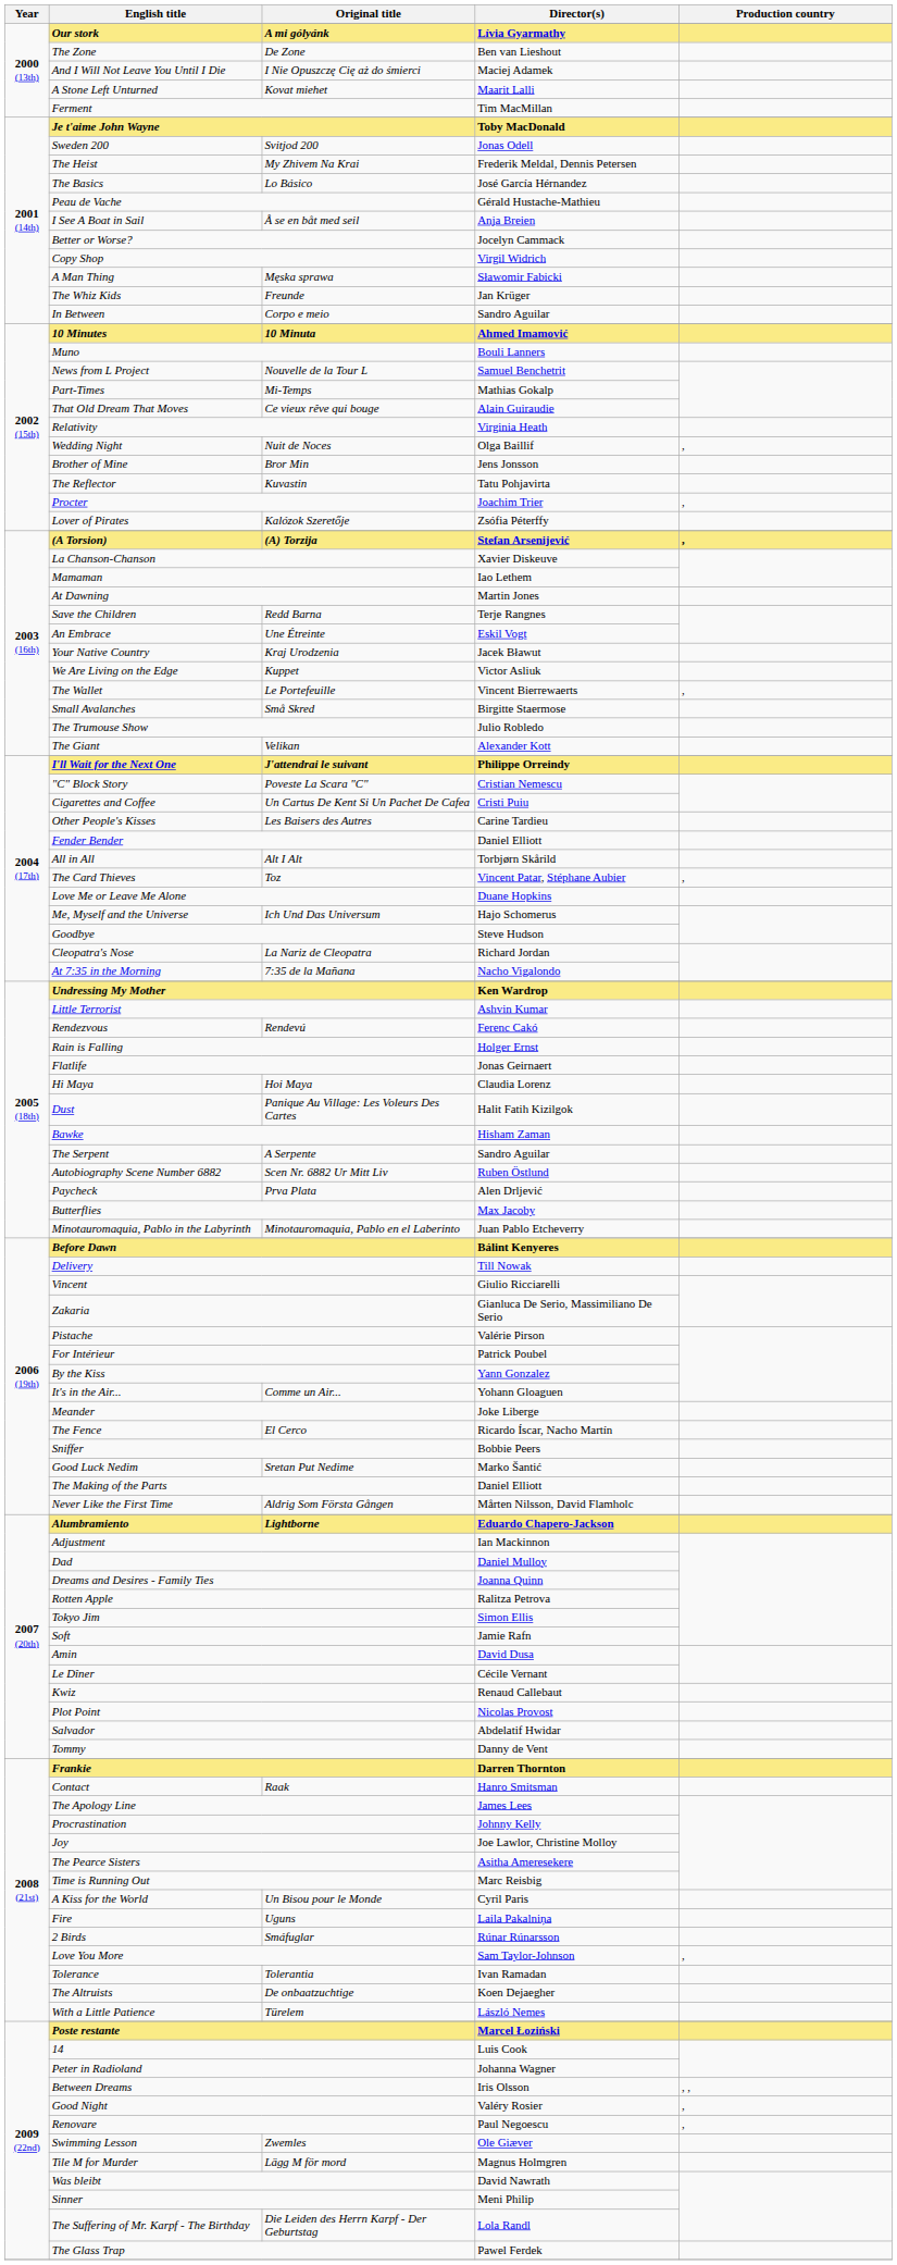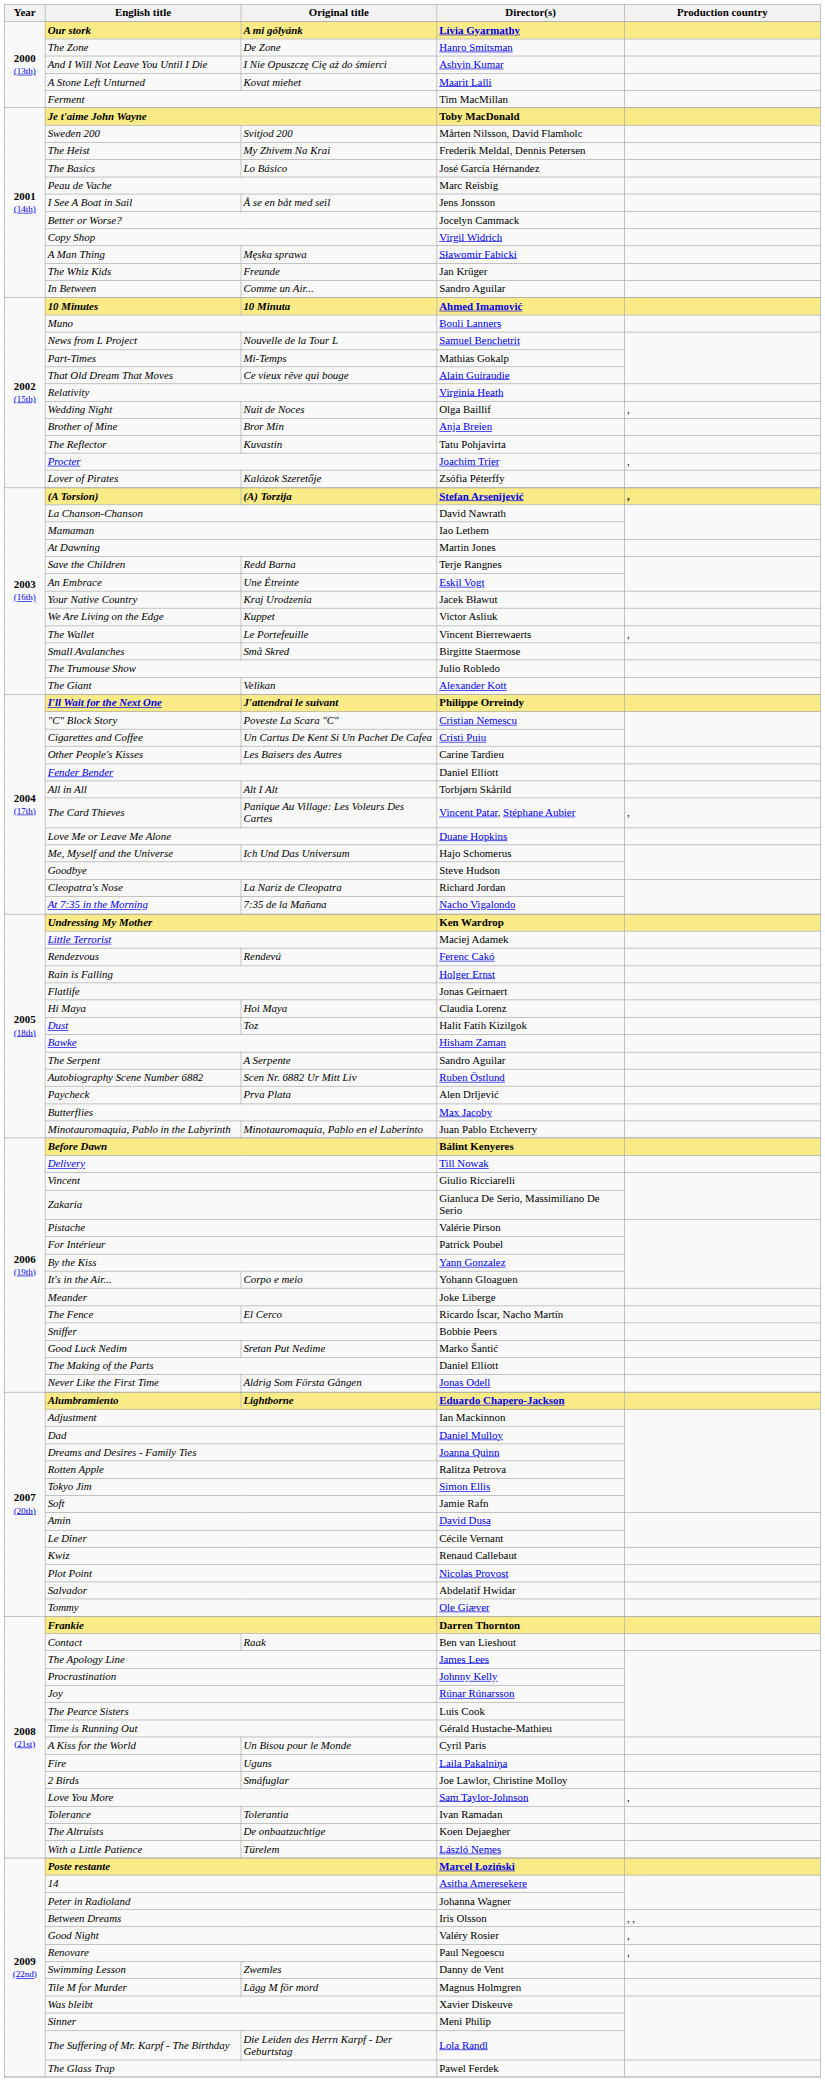The Zone | Director(s): Ben van Lieshout -> Hanro Smitsman
And I Will Not Leave You Until I Die | Director(s): Maciej Adamek -> Ashvin Kumar
Sweden 200 | Director(s): Jonas Odell -> Mårten Nilsson, David Flamholc
Peau de Vache | Director(s): Gérald Hustache-Mathieu -> Marc Reisbig
I See A Boat in Sail | Director(s): Anja Breien -> Jens Jonsson
In Between | Original title: Corpo e meio -> Comme un Air...
Brother of Mine | Director(s): Jens Jonsson -> Anja Breien
La Chanson-Chanson | Director(s): Xavier Diskeuve -> David Nawrath
The Card Thieves | Original title: Toz -> Panique Au Village: Les Voleurs Des Cartes
Little Terrorist | Director(s): Ashvin Kumar -> Maciej Adamek
Dust | Original title: Panique Au Village: Les Voleurs Des Cartes -> Toz
It's in the Air... | Original title: Comme un Air... -> Corpo e meio
Never Like the First Time | Director(s): Mårten Nilsson, David Flamholc -> Jonas Odell
Tommy | Director(s): Danny de Vent -> Ole Giæver
Contact | Director(s): Hanro Smitsman -> Ben van Lieshout
Joy | Director(s): Joe Lawlor, Christine Molloy -> Rúnar Rúnarsson
The Pearce Sisters | Director(s): Asitha Ameresekere -> Luis Cook
Time is Running Out | Director(s): Marc Reisbig -> Gérald Hustache-Mathieu
2 Birds | Director(s): Rúnar Rúnarsson -> Joe Lawlor, Christine Molloy
14 | Director(s): Luis Cook -> Asitha Ameresekere
Swimming Lesson | Director(s): Ole Giæver -> Danny de Vent
Was bleibt | Director(s): David Nawrath -> Xavier Diskeuve
